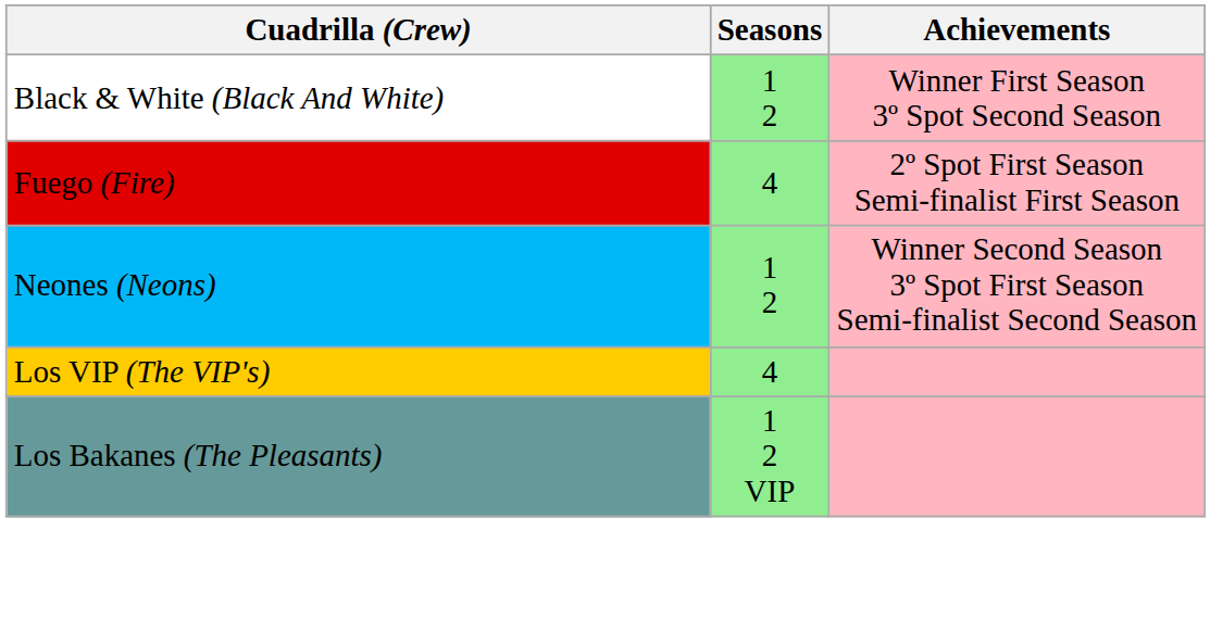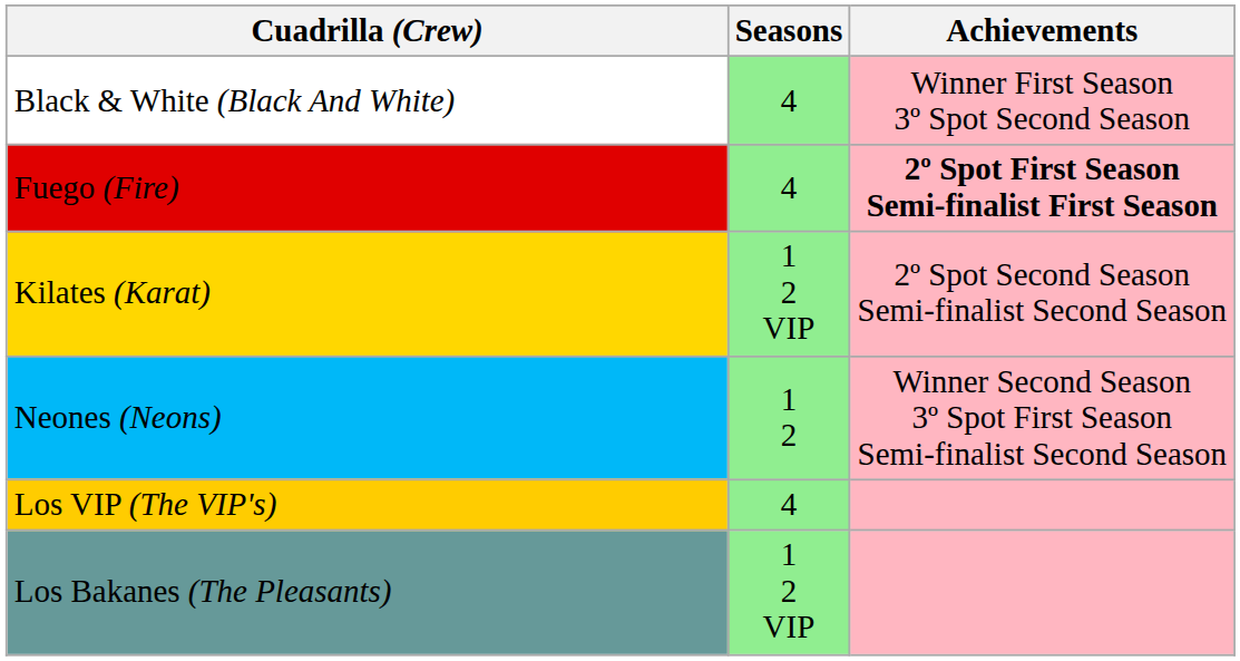Black & White (Black And White) | Seasons: 1 2 -> 4
Fuego (Fire) | Achievements: normal -> bold
+ row: Kilates (Karat) | 1 2 VIP | 2º Spot Second Season Semi-finalist Second Season
